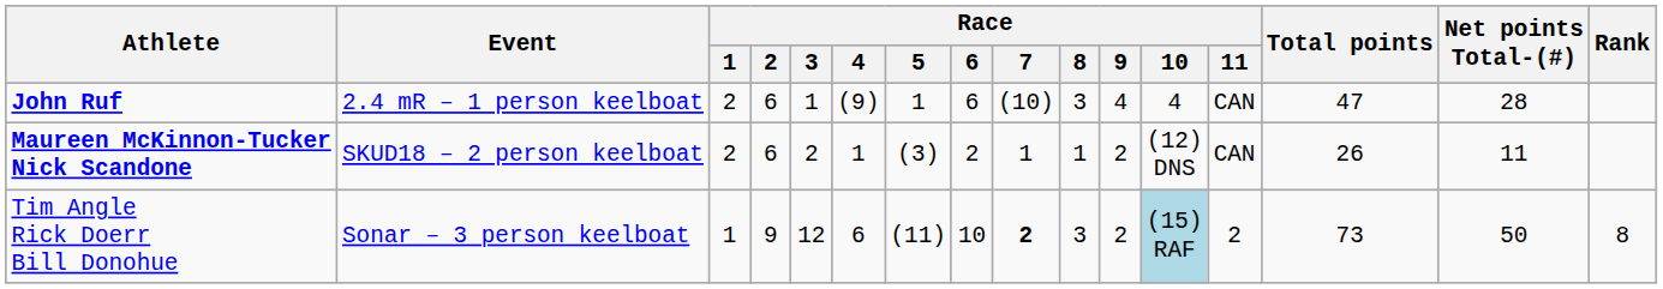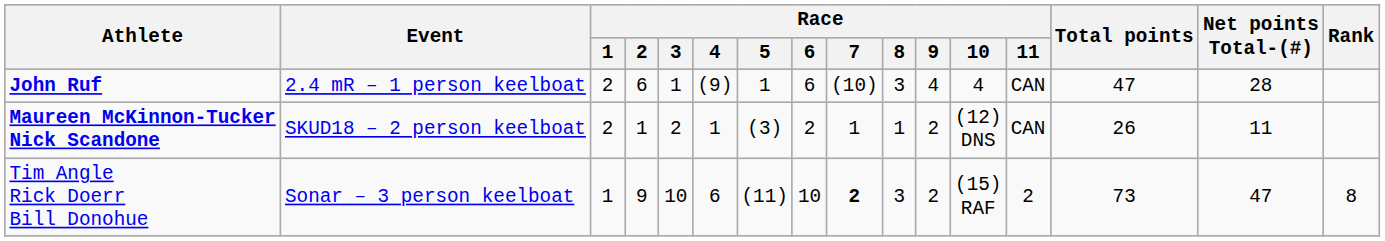Maureen McKinnon-Tucker Nick Scandone | Race / 2: 6 -> 1
Tim Angle Rick Doerr Bill Donohue | Race / 3: 12 -> 10
Tim Angle Rick Doerr Bill Donohue | Race / 10: lightblue background -> no background
Tim Angle Rick Doerr Bill Donohue | Net points Total-(#): 50 -> 47
